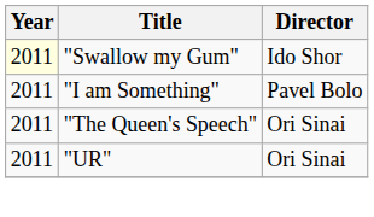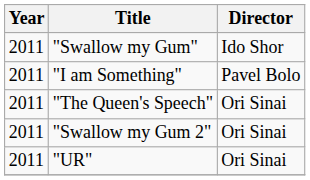"Swallow my Gum" | Year: lightyellow background -> no background
+ row: 2011 | "Swallow my Gum 2" | Ori Sinai
